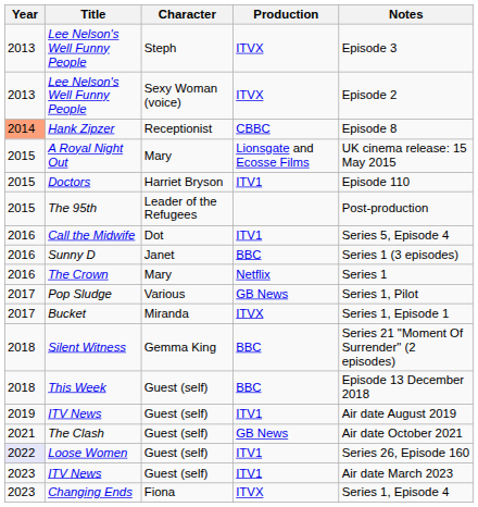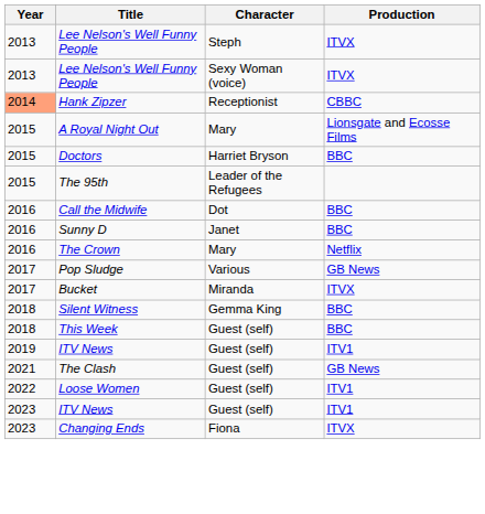- column: Notes | Episode 3 | Episode 2 | Episode 8 | UK cinema release: 15 May 2015 | Episode 110 | Post-production | Series 5, Episode 4 | Series 1 (3 episodes) | Series 1 | Series 1, Pilot | Series 1, Episode 1 | Series 21 "Moment Of Surrender" (2 episodes) | Episode 13 December 2018 | Air date August 2019 | Air date October 2021 | Series 26, Episode 160 | Air date March 2023 | Series 1, Episode 4
Doctors | Production: ITV1 -> BBC
Call the Midwife | Production: ITV1 -> BBC
Loose Women | Year: lavender background -> no background
